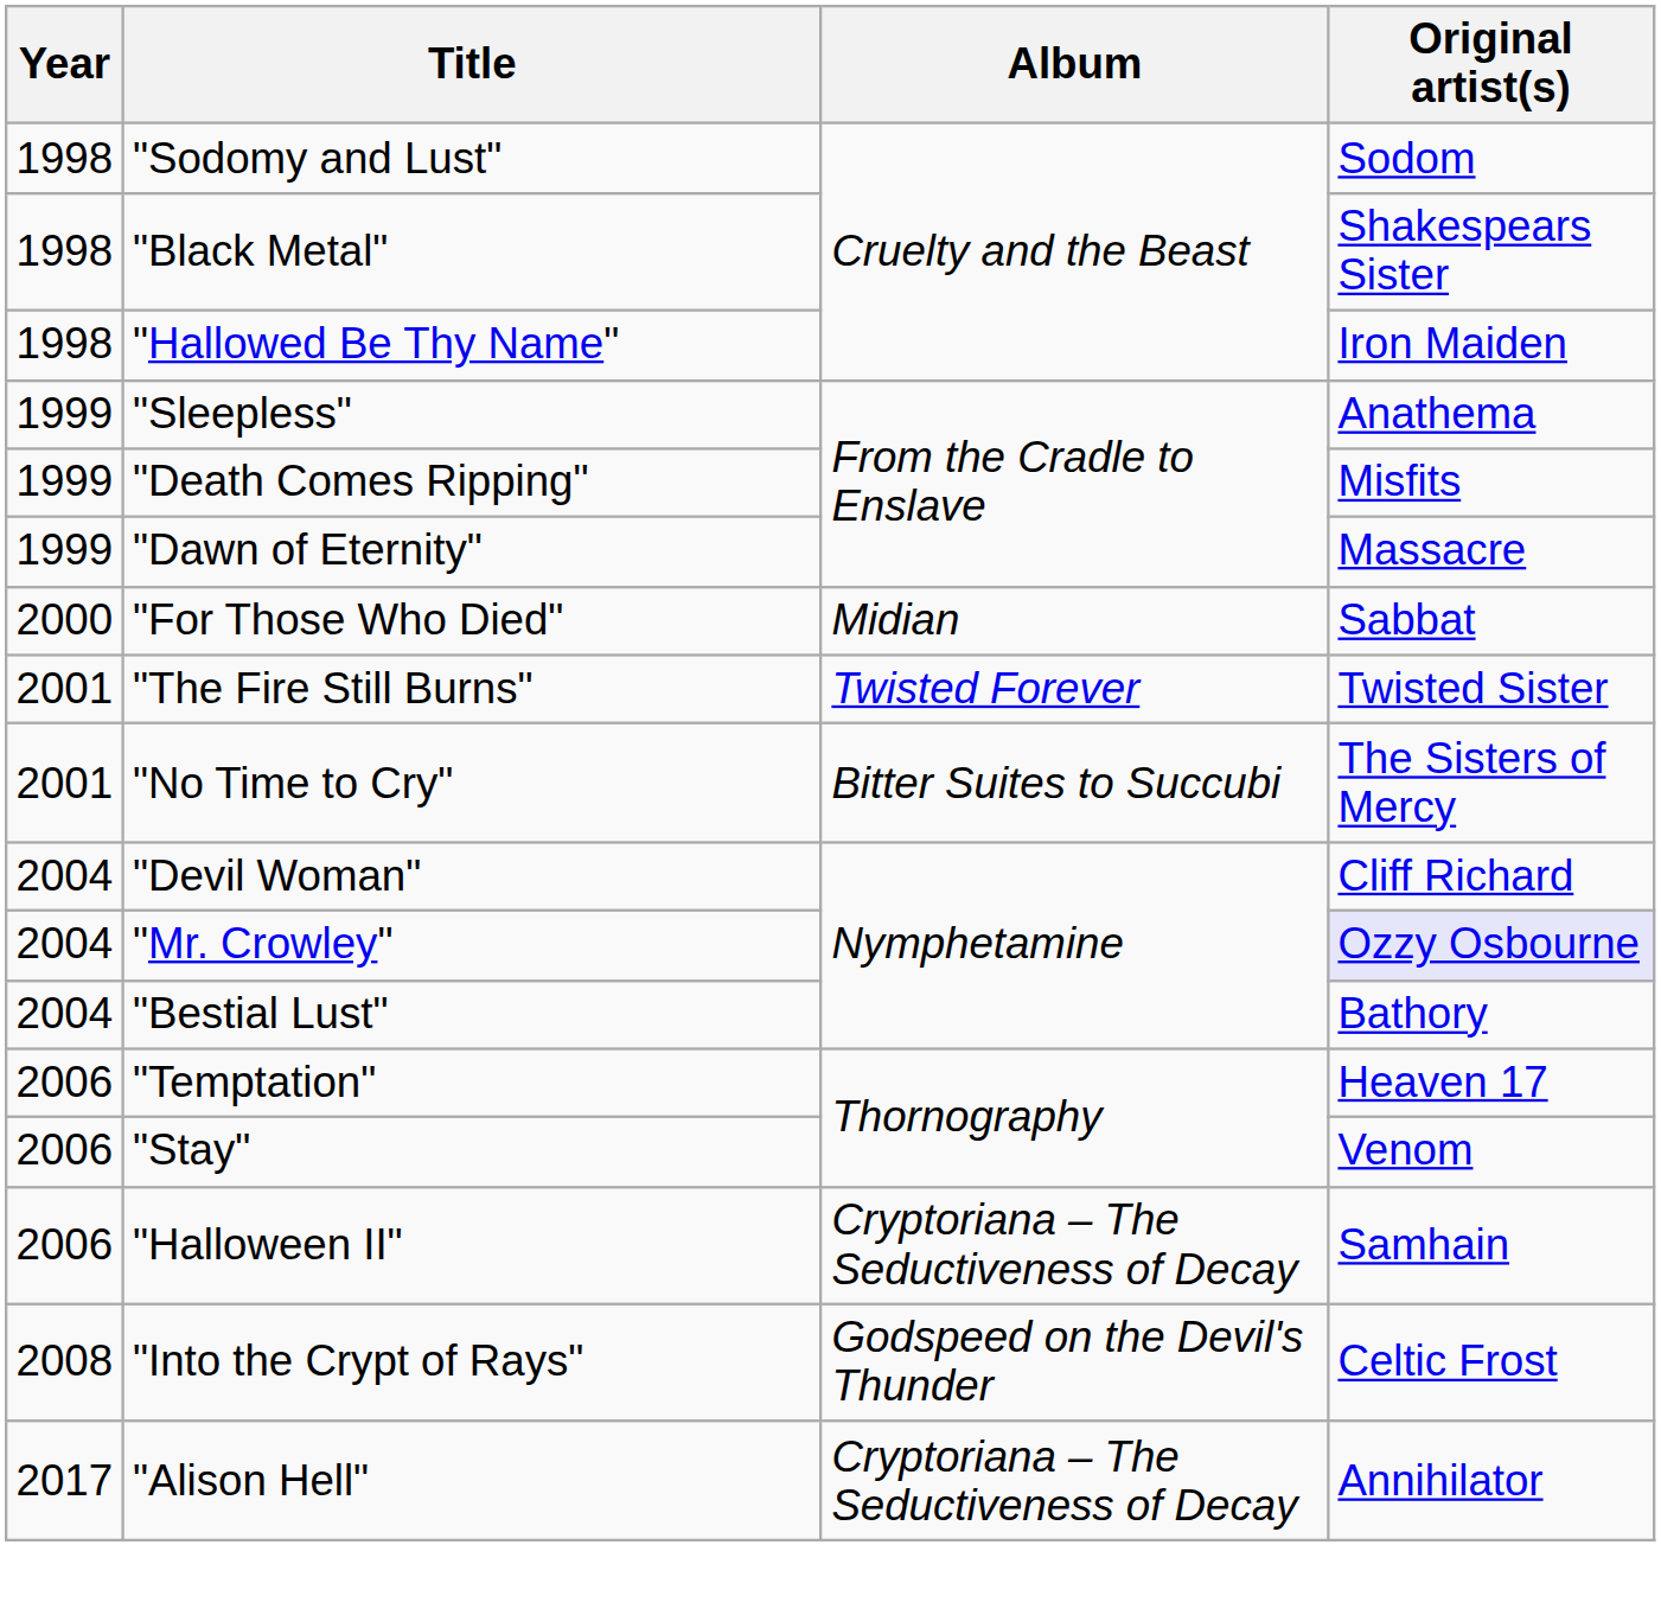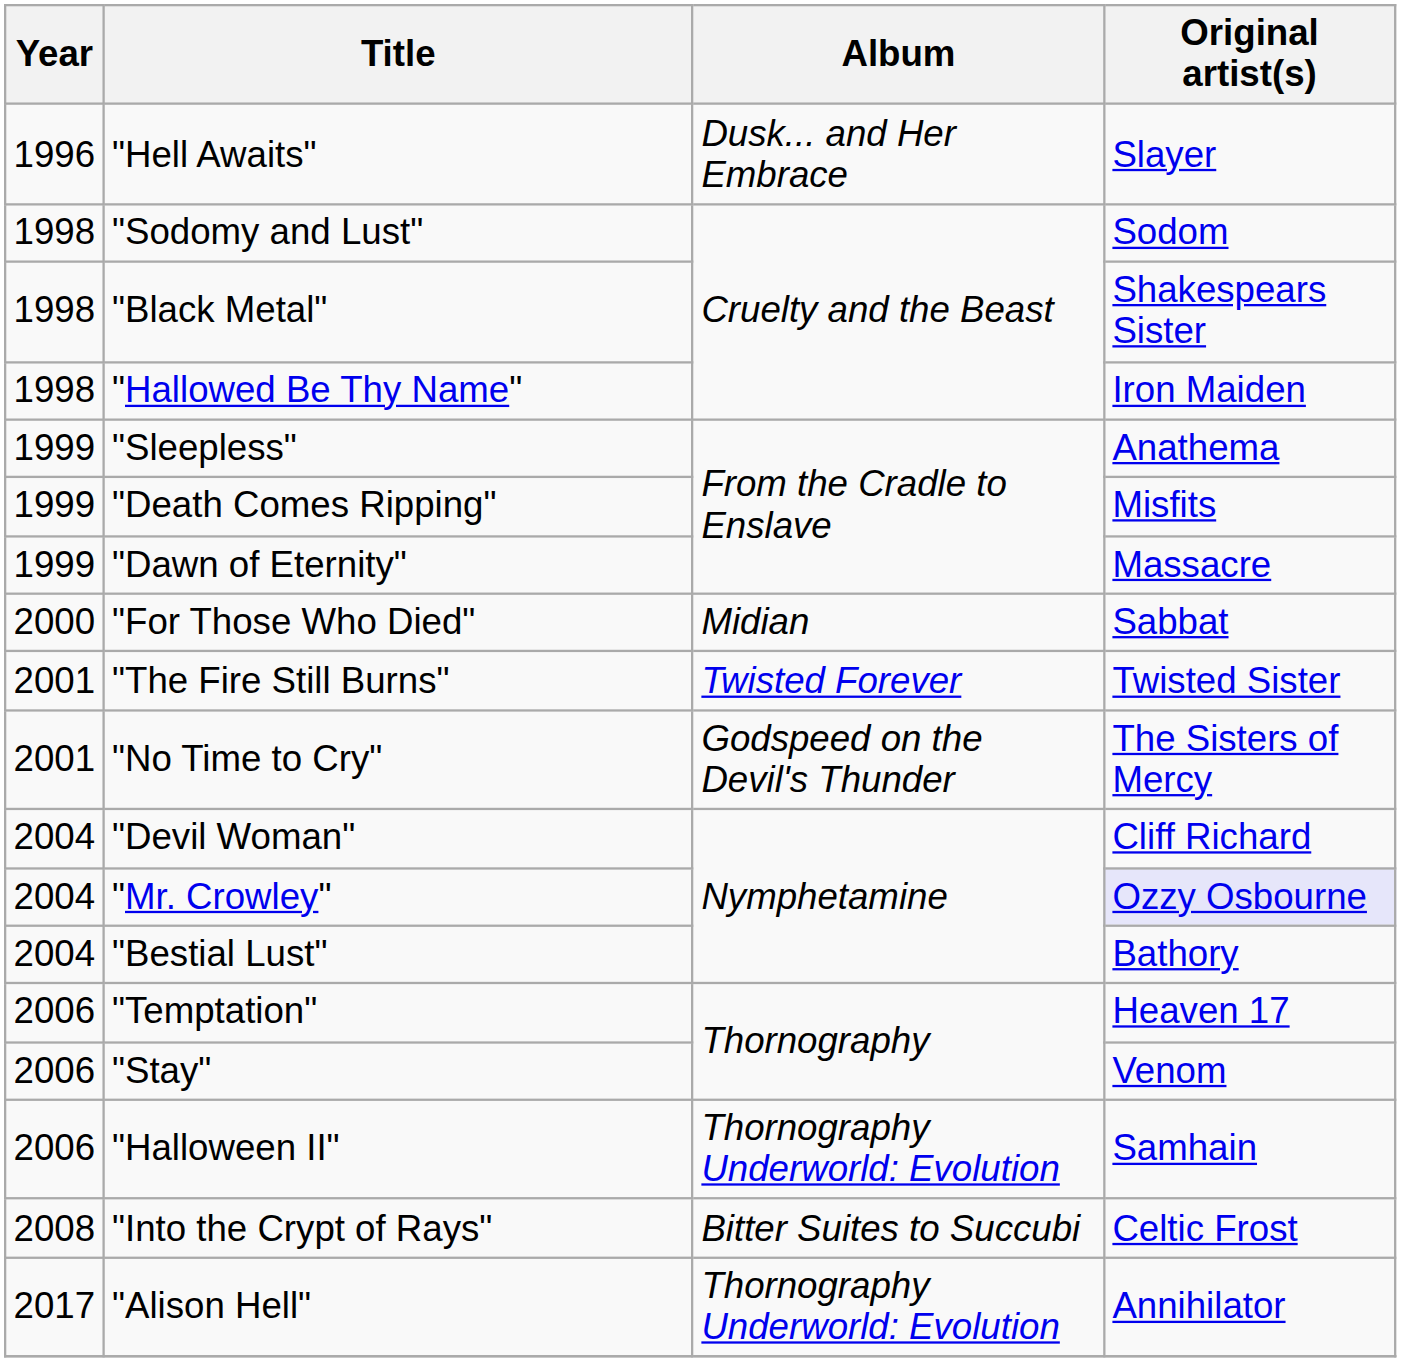+ row: 1996 | "Hell Awaits" | Dusk... and Her Embrace | Slayer
"No Time to Cry" | Album: Bitter Suites to Succubi -> Godspeed on the Devil's Thunder
"Halloween II" | Album: Cryptoriana – The Seductiveness of Decay -> Thornography Underworld: Evolution
"Into the Crypt of Rays" | Album: Godspeed on the Devil's Thunder -> Bitter Suites to Succubi
"Alison Hell" | Album: Cryptoriana – The Seductiveness of Decay -> Thornography Underworld: Evolution
